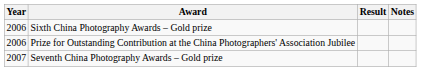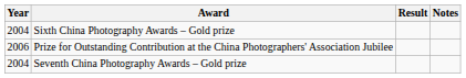Sixth China Photography Awards – Gold prize | Year: 2006 -> 2004
Seventh China Photography Awards – Gold prize | Year: 2007 -> 2004
